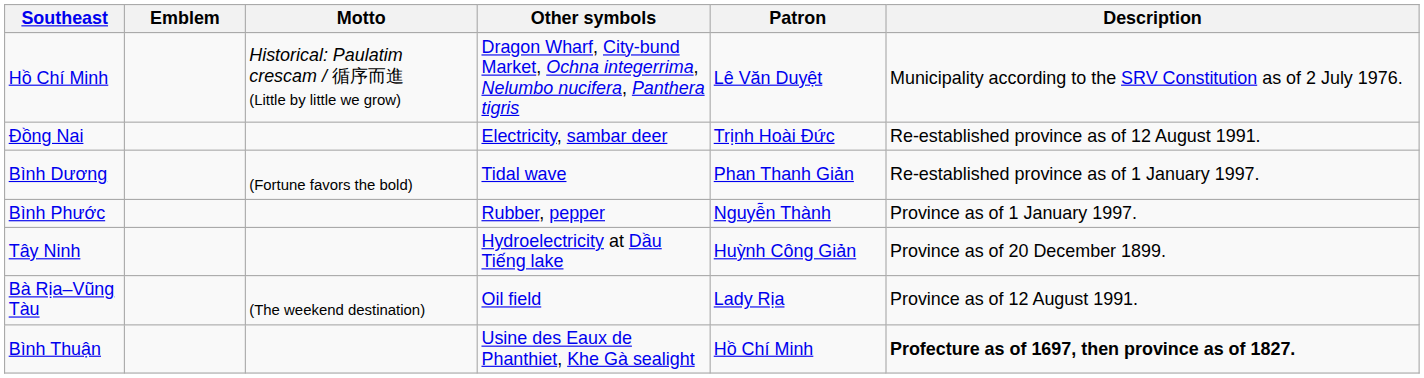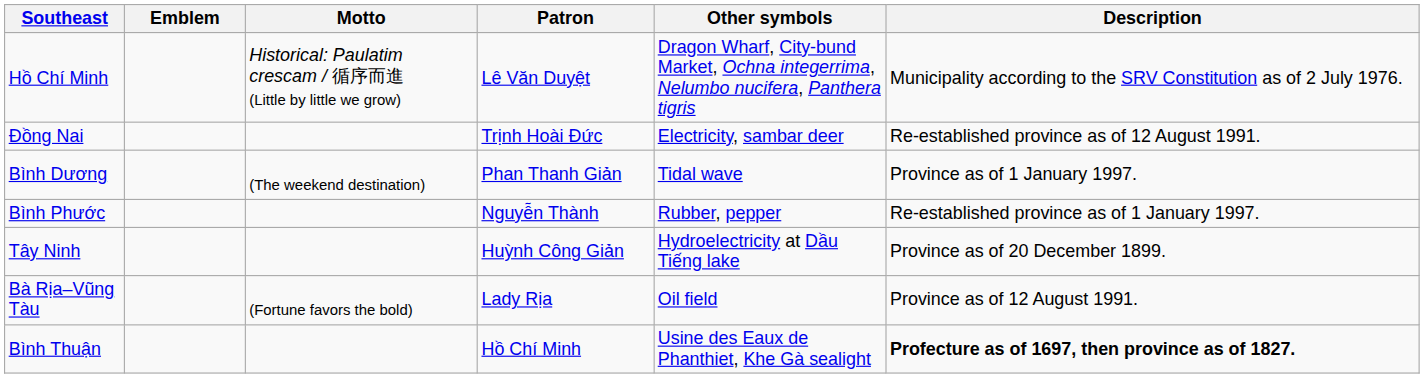columns swapped: Patron <-> Other symbols
Bình Dương | Motto: (Fortune favors the bold) -> (The weekend destination)
Bình Dương | Description: Re-established province as of 1 January 1997. -> Province as of 1 January 1997.
Bình Phước | Description: Province as of 1 January 1997. -> Re-established province as of 1 January 1997.
Bà Rịa–Vũng Tàu | Motto: (The weekend destination) -> (Fortune favors the bold)
